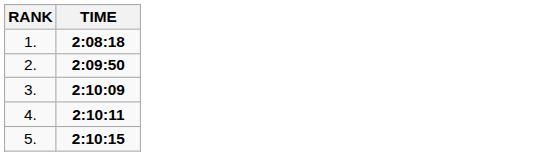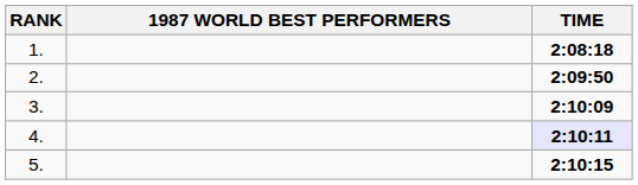+ column: 1987 WORLD BEST PERFORMERS
4. | TIME: no background -> lavender background
